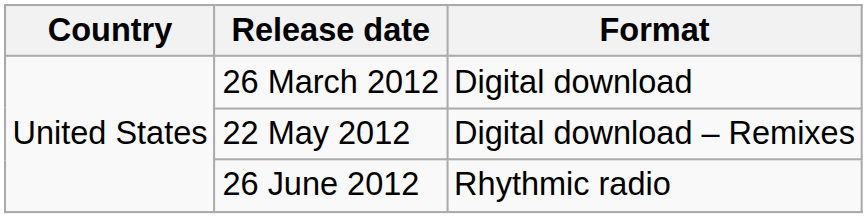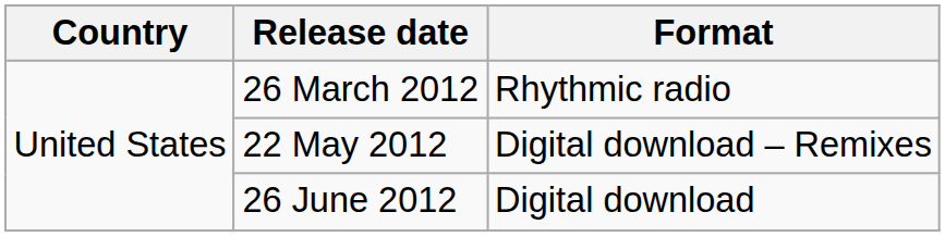26 March 2012 | Format: Digital download -> Rhythmic radio
26 June 2012 | Format: Rhythmic radio -> Digital download
